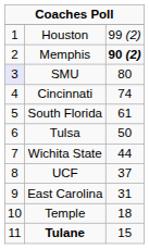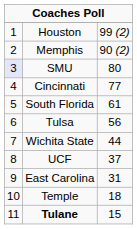Memphis | column 3: bold -> normal
Cincinnati | column 3: 74 -> 77
Tulsa | column 3: 50 -> 56
